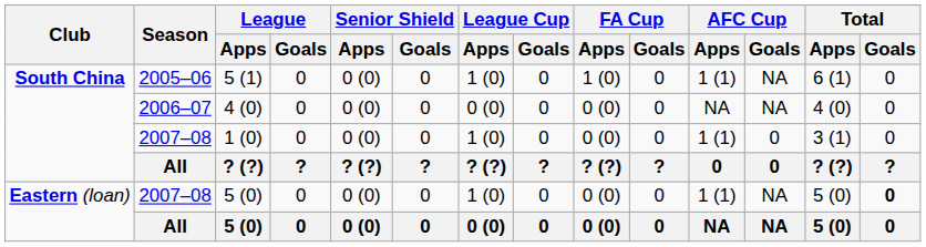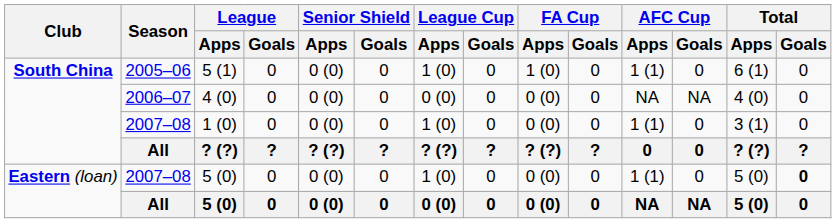5 (1) | AFC Cup / Goals: NA -> 0
2007–08 / 5 (0) | AFC Cup / Goals: NA -> 0
